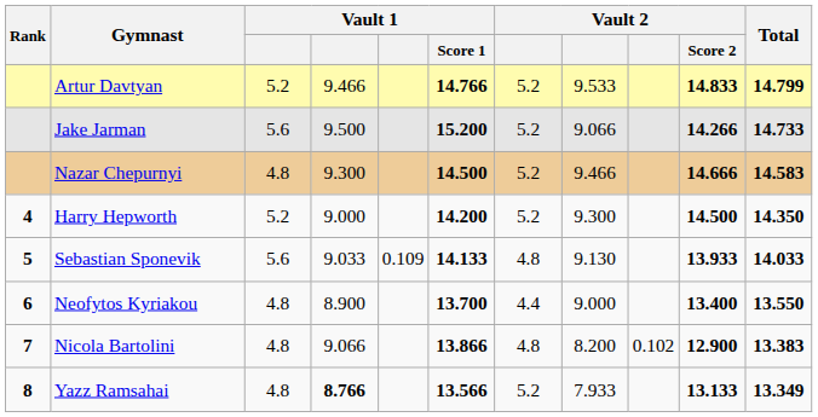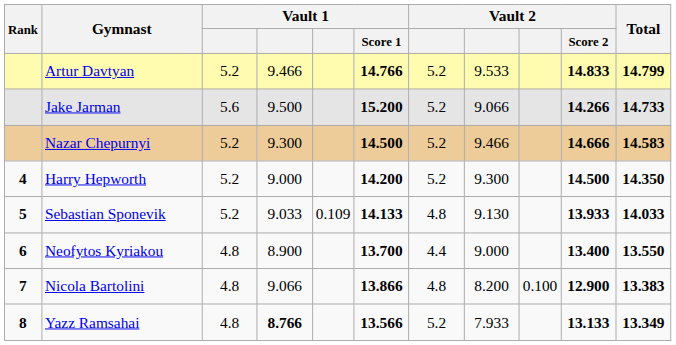Nazar Chepurnyi | column 3: 4.8 -> 5.2
Sebastian Sponevik | column 3: 5.6 -> 5.2
Nicola Bartolini | column 9: 0.102 -> 0.100
